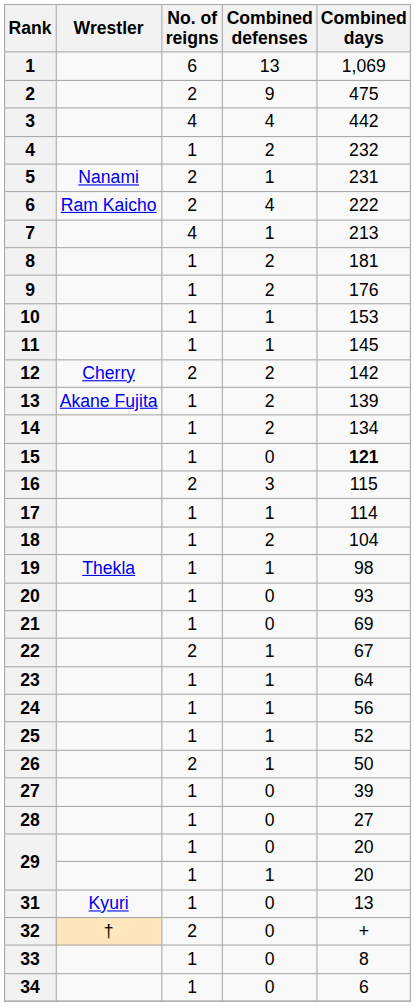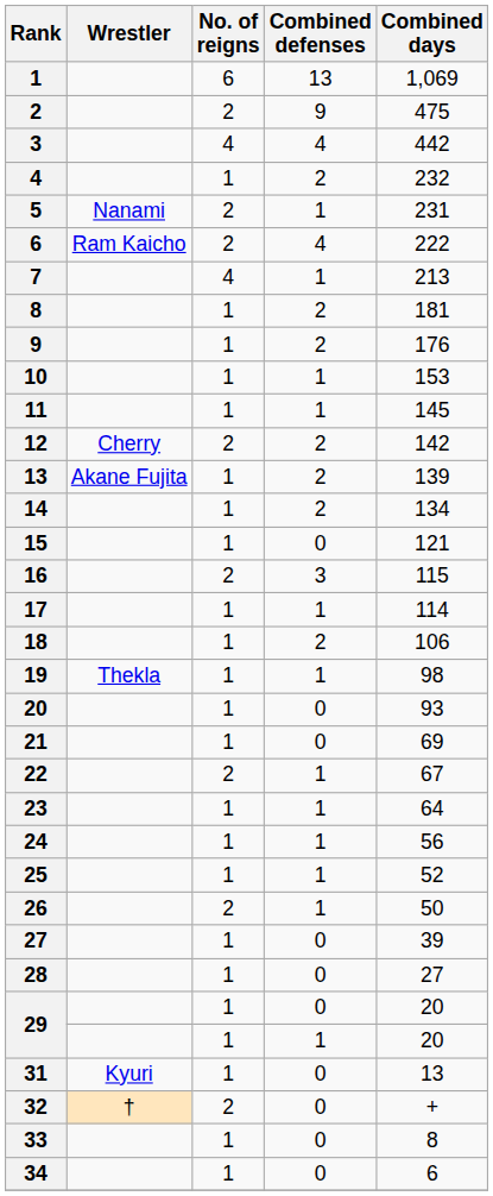15 | Combined days: bold -> normal
18 | Combined days: 104 -> 106
